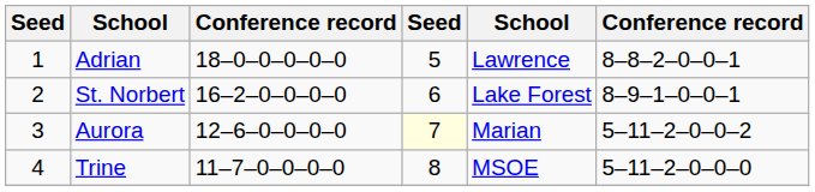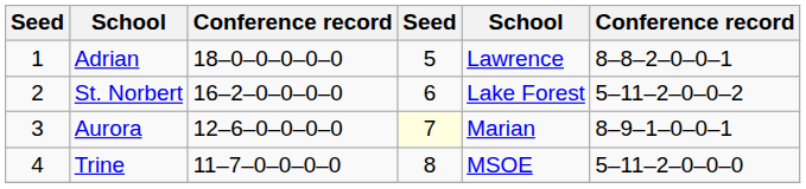St. Norbert | column 6: 8–9–1–0–0–1 -> 5–11–2–0–0–2
Aurora | column 6: 5–11–2–0–0–2 -> 8–9–1–0–0–1
